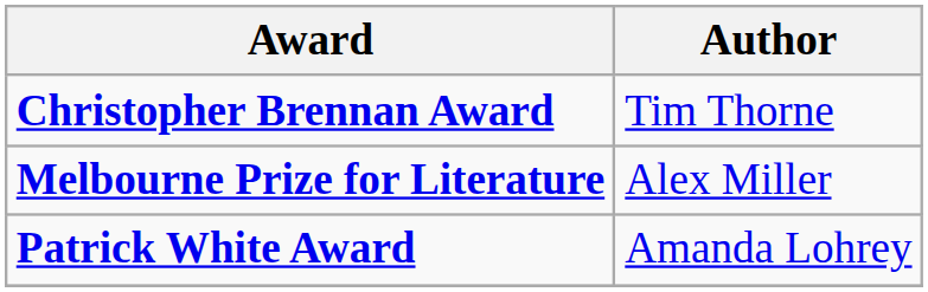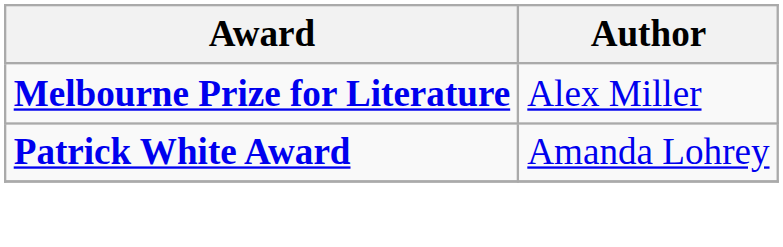- row: Christopher Brennan Award | Tim Thorne
